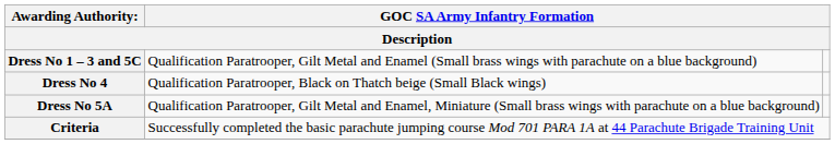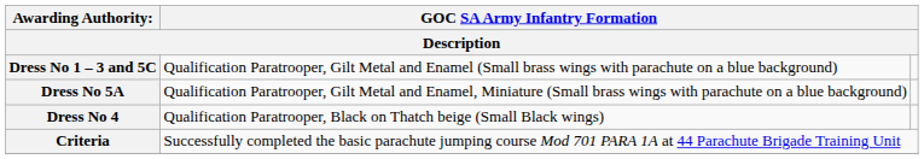rows swapped: Dress No 5A <-> Dress No 4
